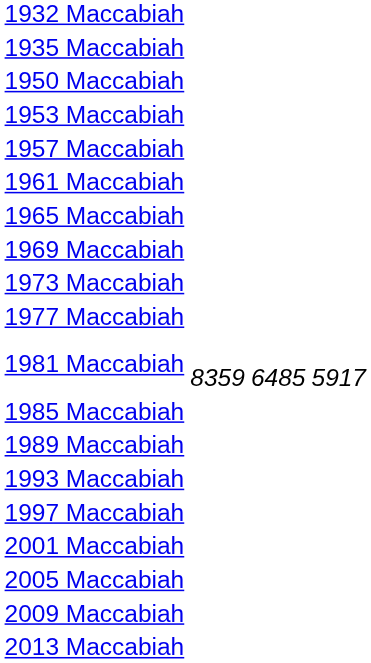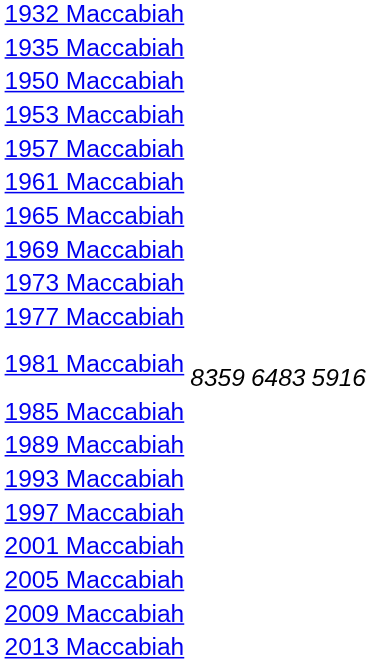1981 Maccabiah | column 3: 6485 -> 6483
1981 Maccabiah | column 4: 5917 -> 5916
